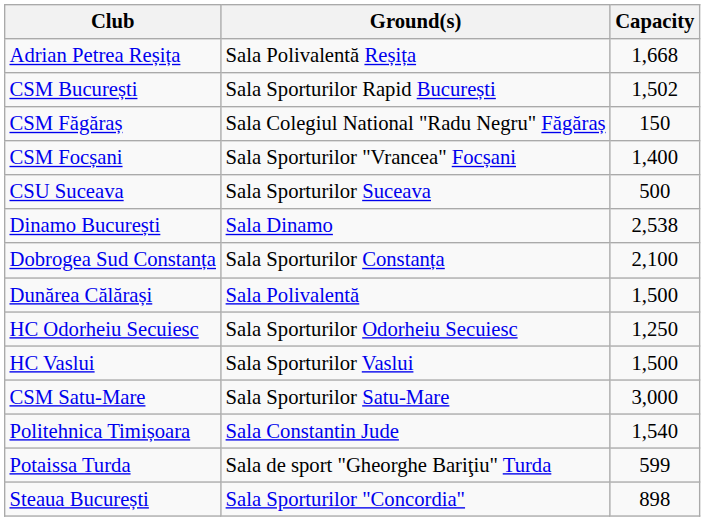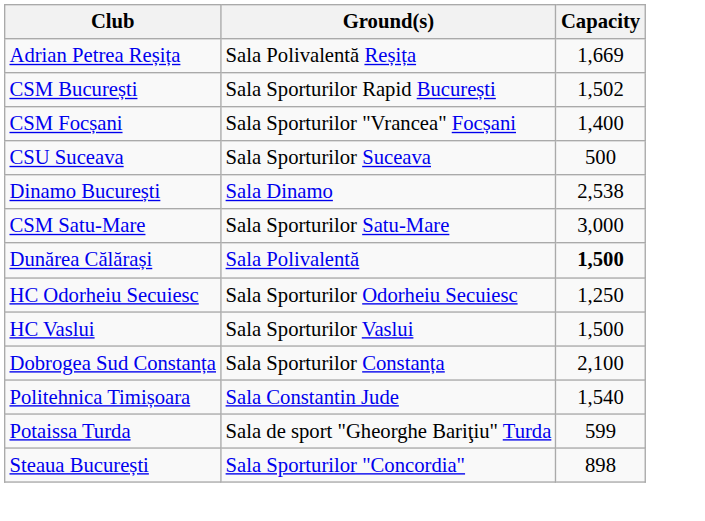Adrian Petrea Reșița | Capacity: 1,668 -> 1,669
- row: CSM Făgăraș | Sala Colegiul National "Radu Negru" Făgăraș | 150
rows swapped: Dobrogea Sud Constanța <-> CSM Satu-Mare
Dunărea Călărași | Capacity: normal -> bold
